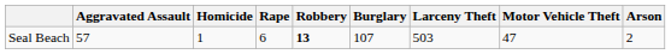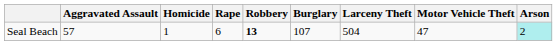Seal Beach | Larceny Theft: 503 -> 504
Seal Beach | Arson: no background -> paleturquoise background
